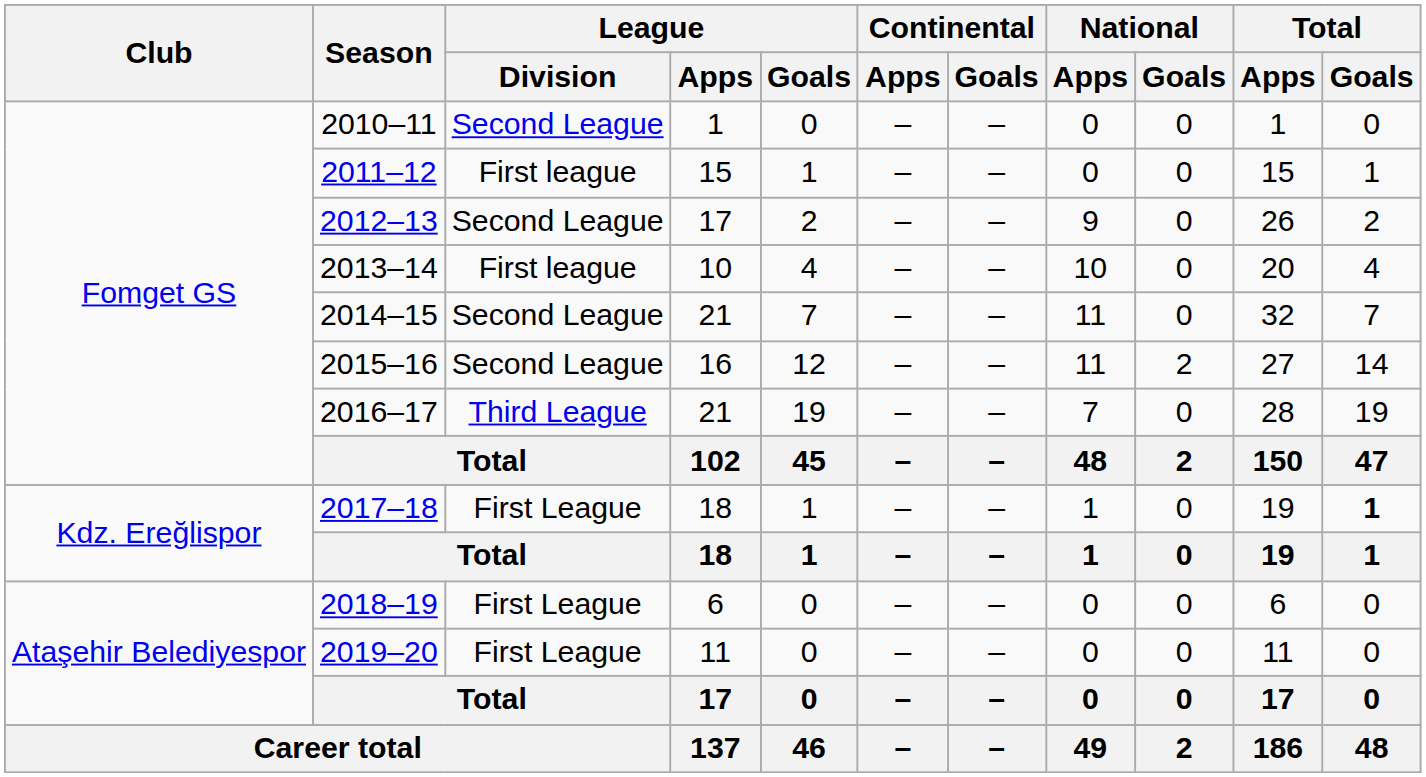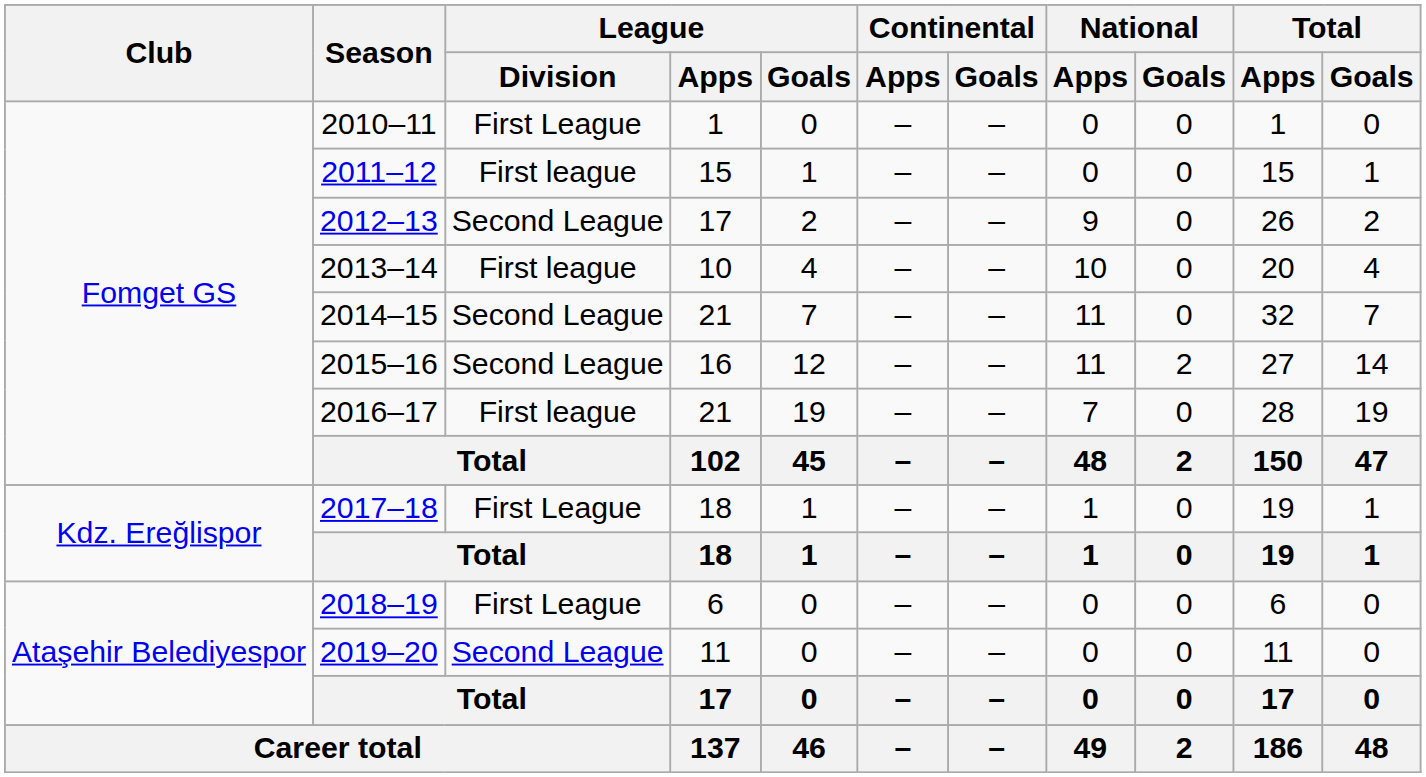2010–11 | League / Division: Second League -> First League
2016–17 | League / Division: Third League -> First league
2017–18 | Total / Goals: bold -> normal
2019–20 | League / Division: First League -> Second League
